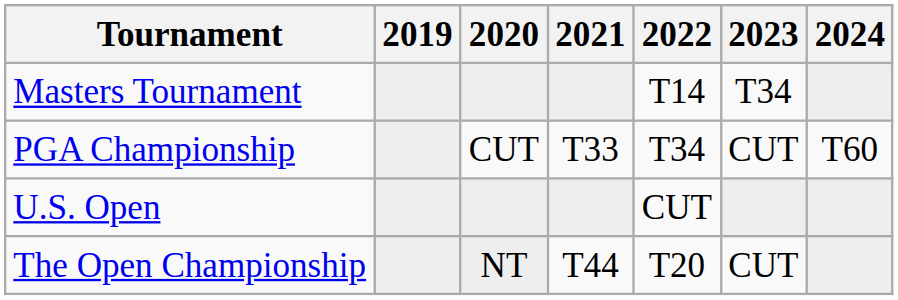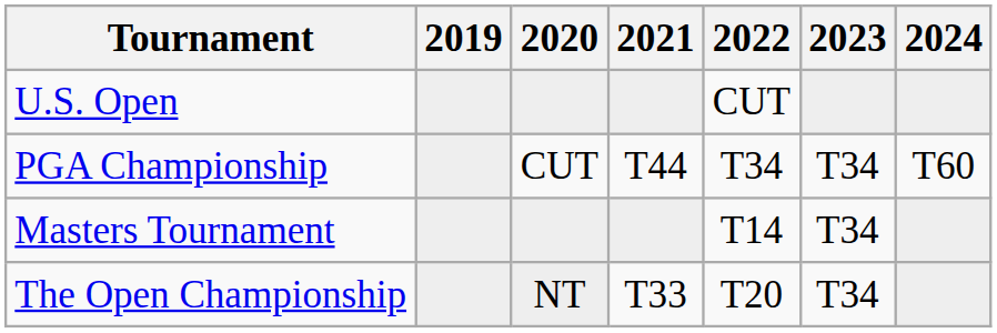rows swapped: Masters Tournament <-> U.S. Open
PGA Championship | 2021: T33 -> T44
PGA Championship | 2023: CUT -> T34
The Open Championship | 2021: T44 -> T33
The Open Championship | 2023: CUT -> T34
